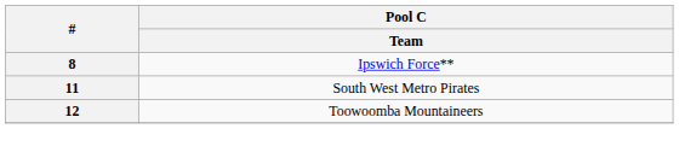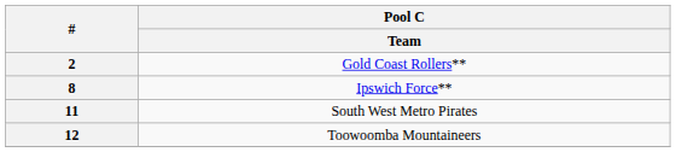+ row: 2 | Gold Coast Rollers**
